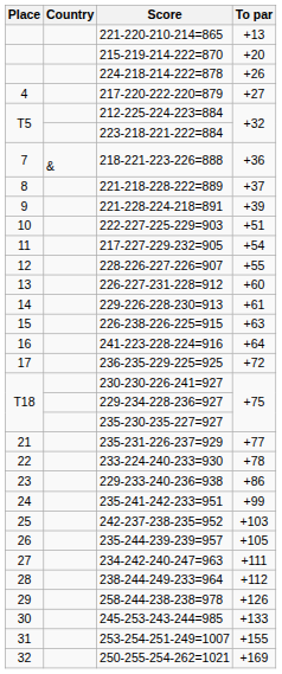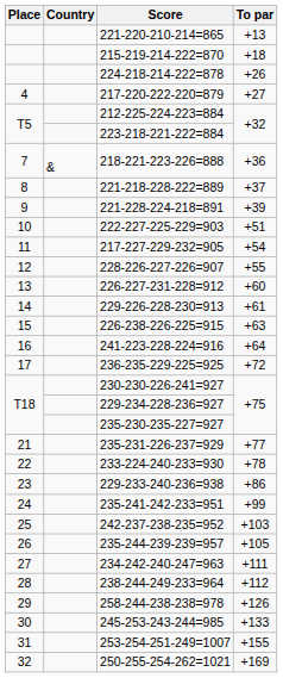215-219-214-222=870 | To par: +20 -> +18
